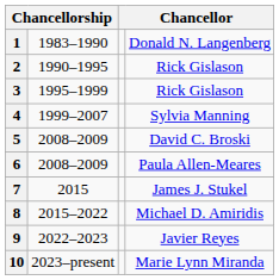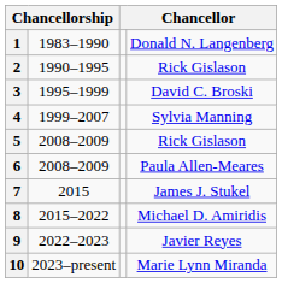3 | column 4: Rick Gislason -> David C. Broski
5 | column 4: David C. Broski -> Rick Gislason
